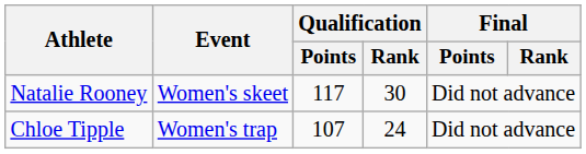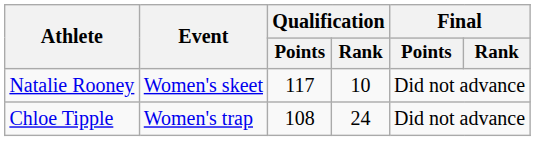Natalie Rooney | Qualification / Rank: 30 -> 10
Chloe Tipple | Qualification / Points: 107 -> 108
